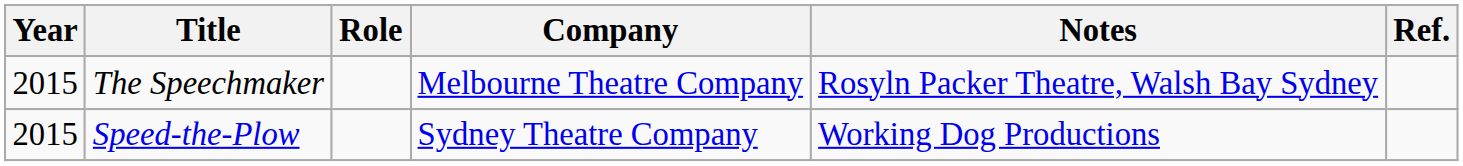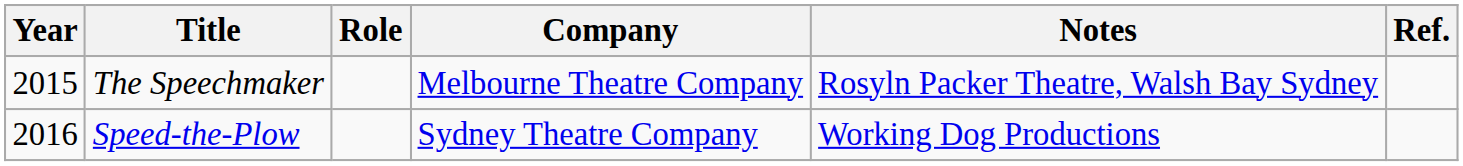Speed-the-Plow | Year: 2015 -> 2016
